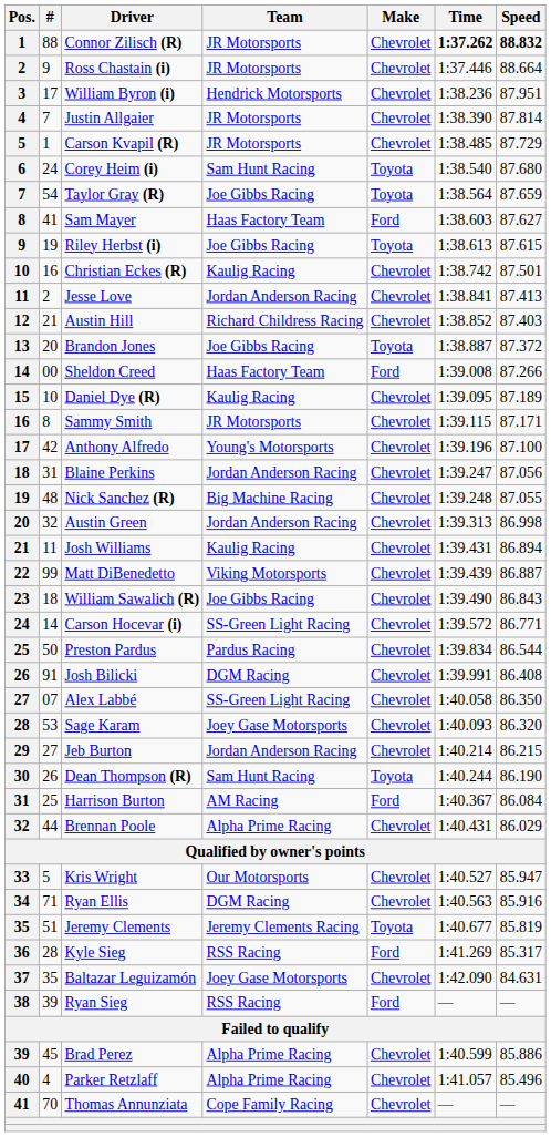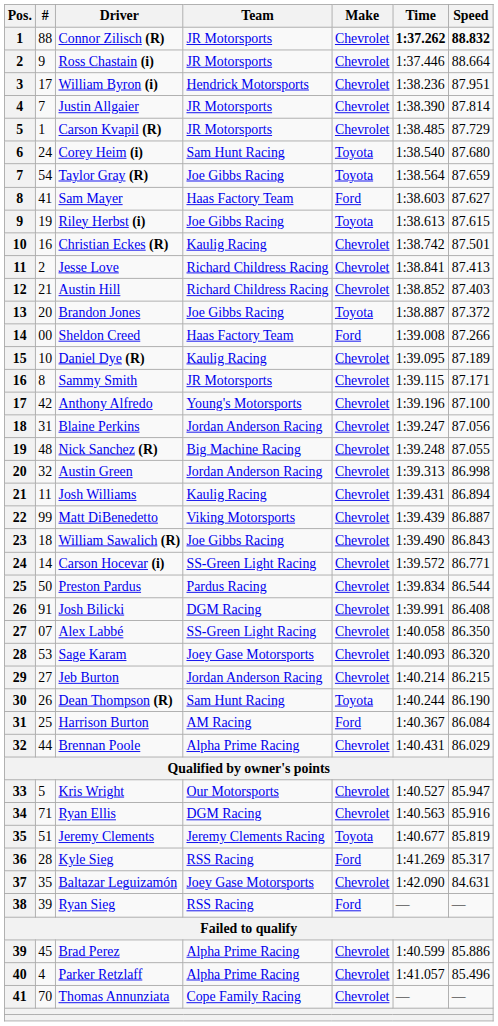Jesse Love | Team: Jordan Anderson Racing -> Richard Childress Racing
